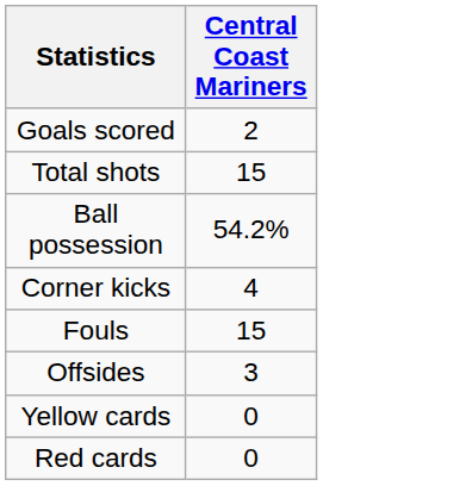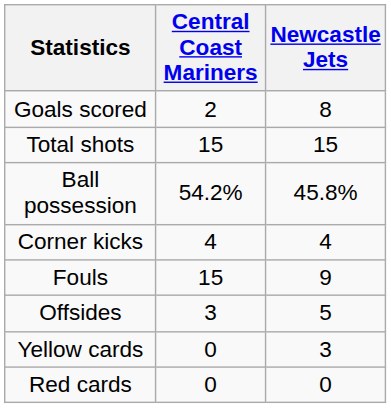+ column: Newcastle Jets | 8 | 15 | 45.8% | 4 | 9 | 5 | 3 | 0
